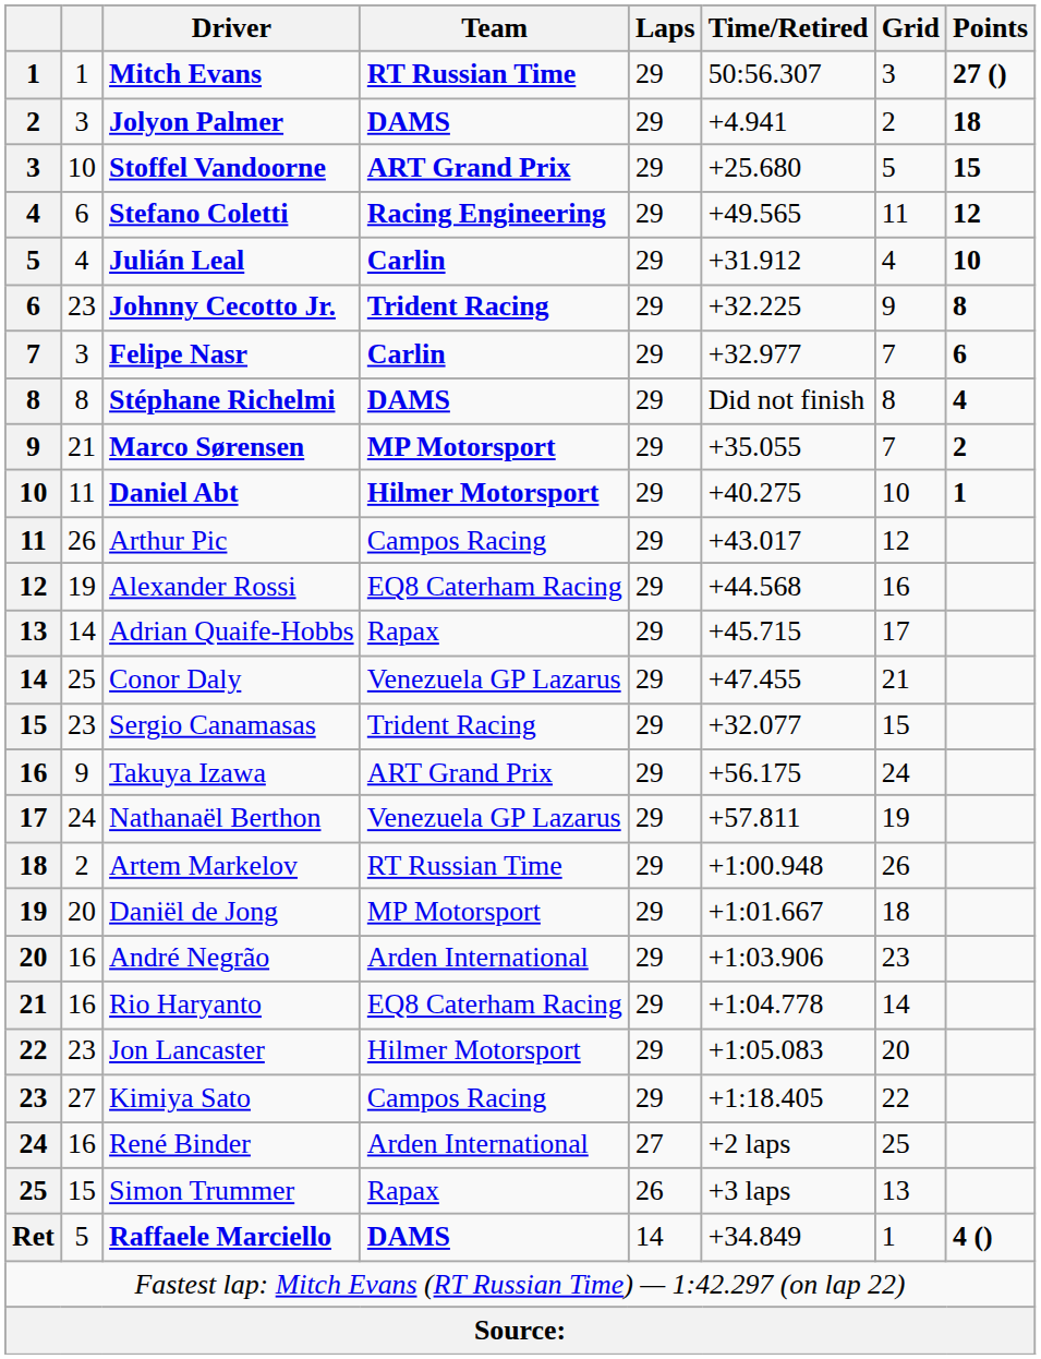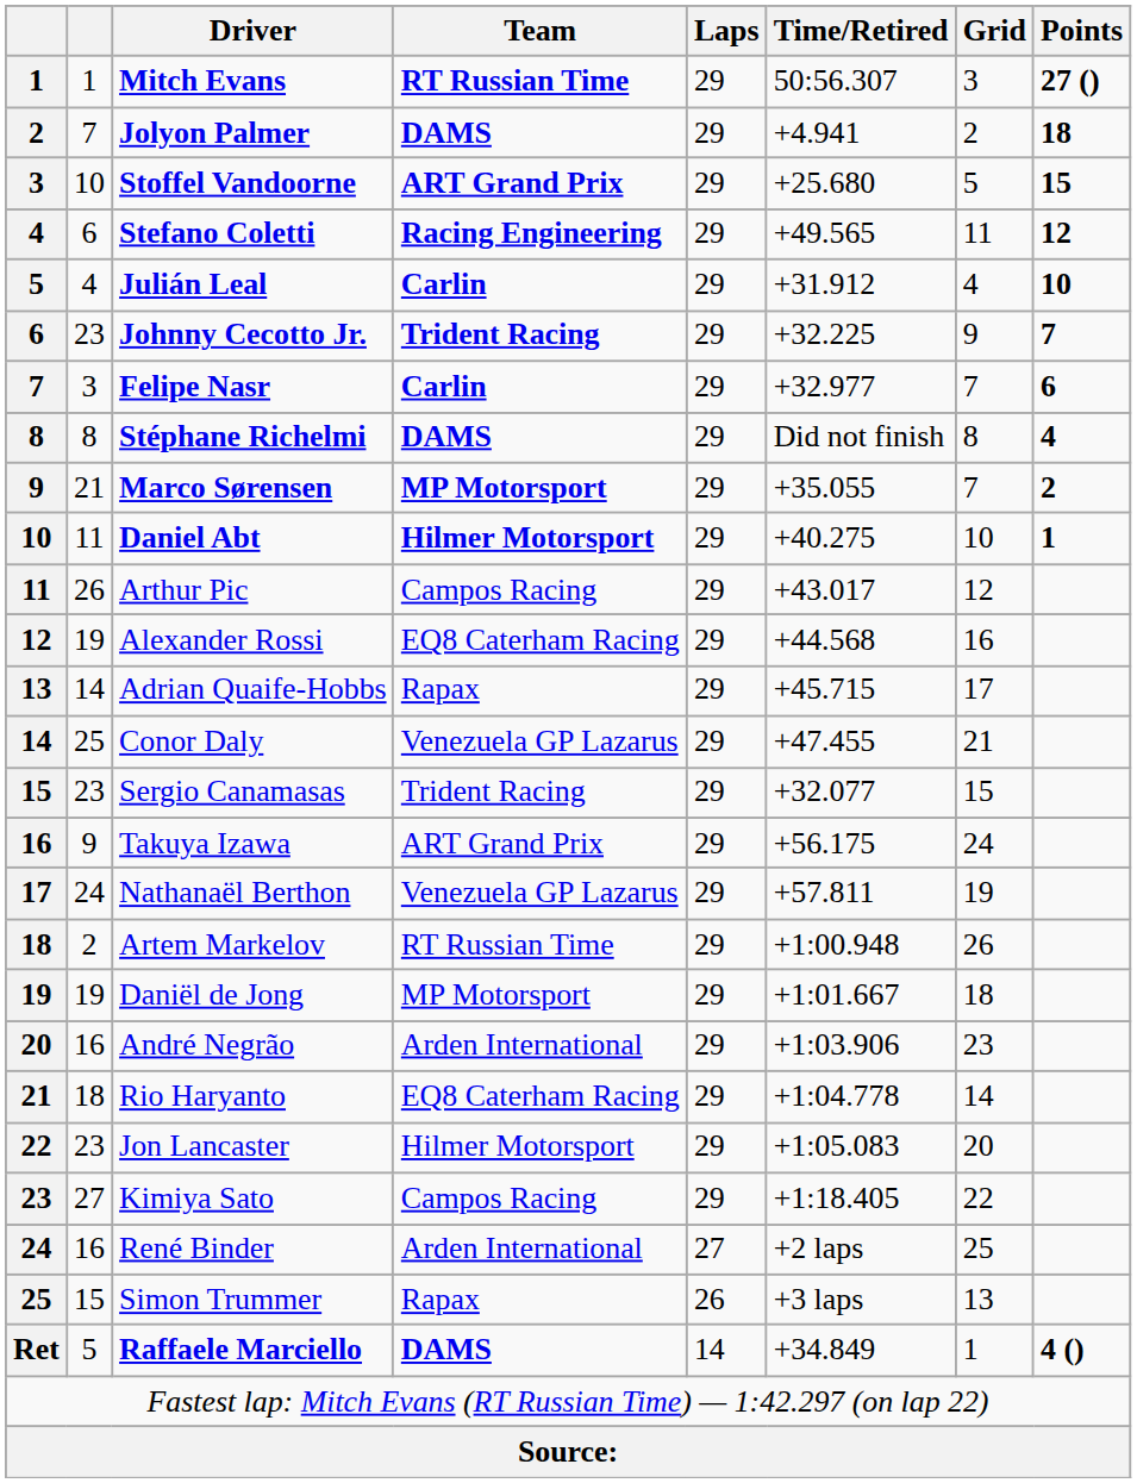Jolyon Palmer | column 2: 3 -> 7
Johnny Cecotto Jr. | Points: 8 -> 7
Daniël de Jong | column 2: 20 -> 19
Rio Haryanto | column 2: 16 -> 18
